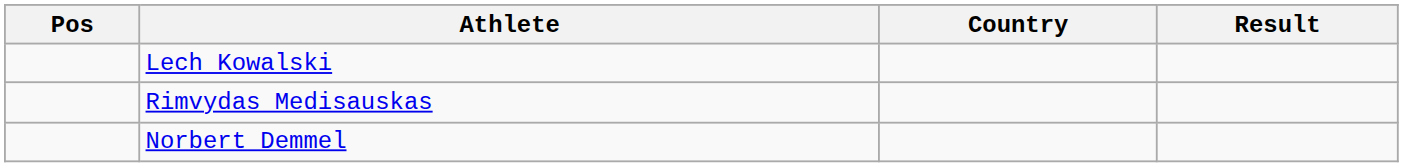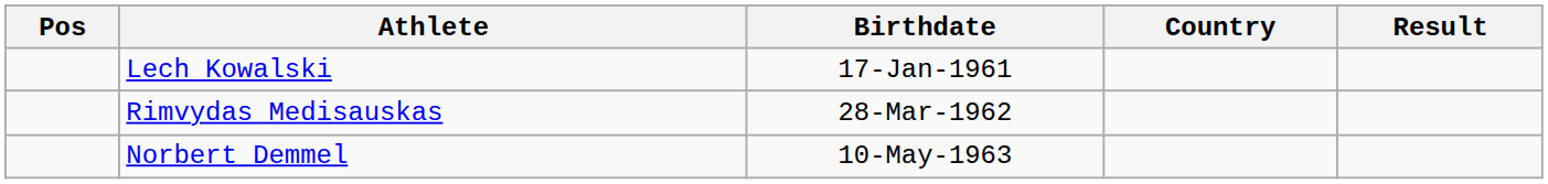+ column: Birthdate | 17-Jan-1961 | 28-Mar-1962 | 10-May-1963
